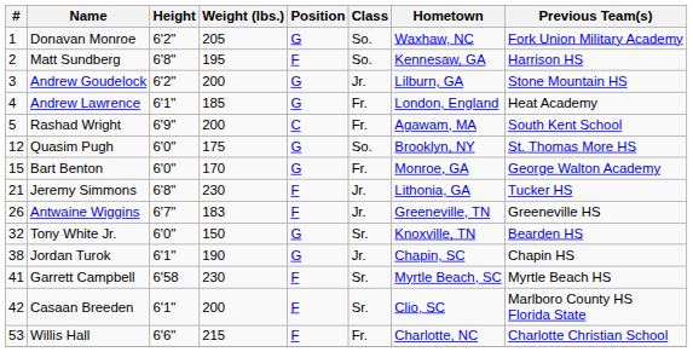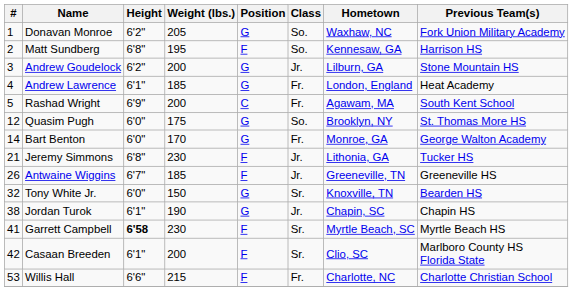Bart Benton | #: 15 -> 14
Antwaine Wiggins | Weight (lbs.): 183 -> 185
Garrett Campbell | Height: normal -> bold
